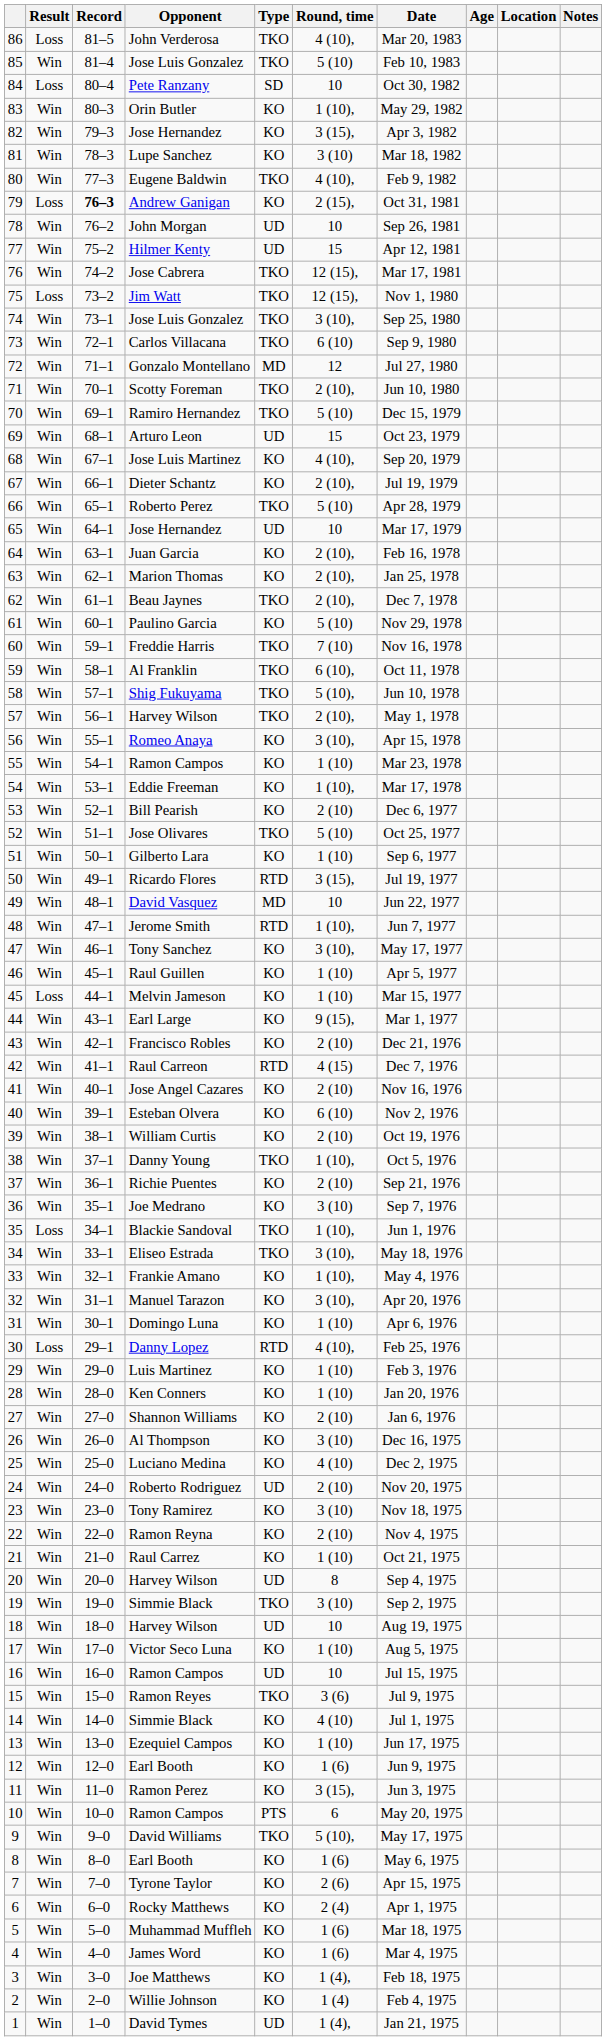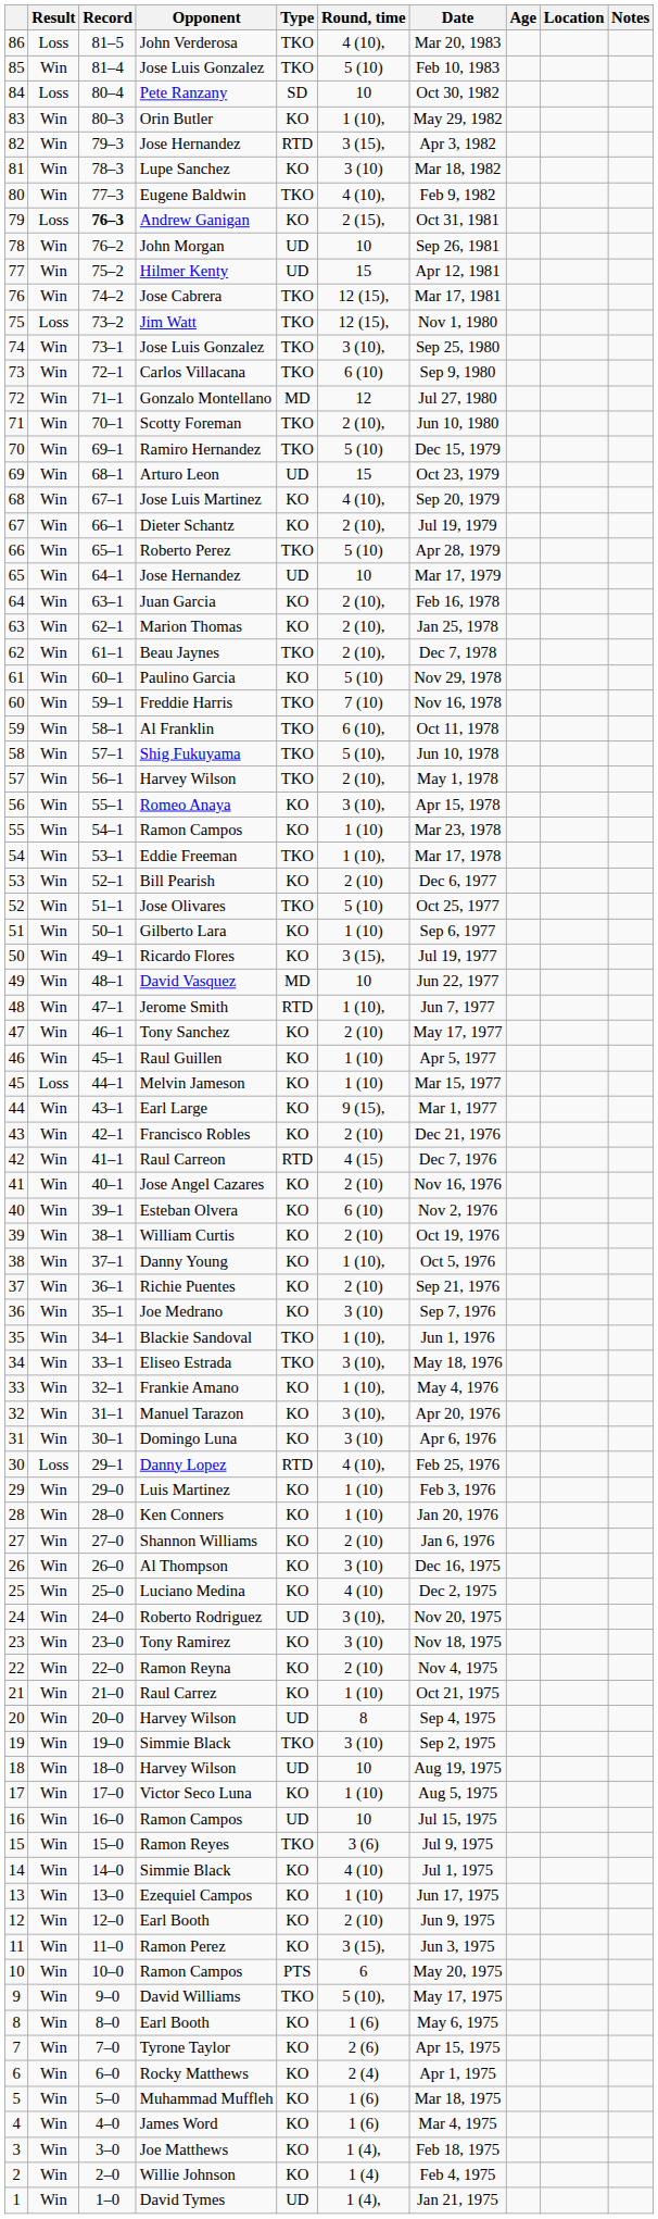82 / Jose Hernandez | Type: KO -> RTD
Eddie Freeman | Type: KO -> TKO
Ricardo Flores | Type: RTD -> KO
Tony Sanchez | Round, time: 3 (10), -> 2 (10)
Danny Young | Type: TKO -> KO
Blackie Sandoval | Result: Loss -> Win
Domingo Luna | Round, time: 1 (10) -> 3 (10)
Roberto Rodriguez | Round, time: 2 (10) -> 3 (10),
12 / Earl Booth | Round, time: 1 (6) -> 2 (10)
